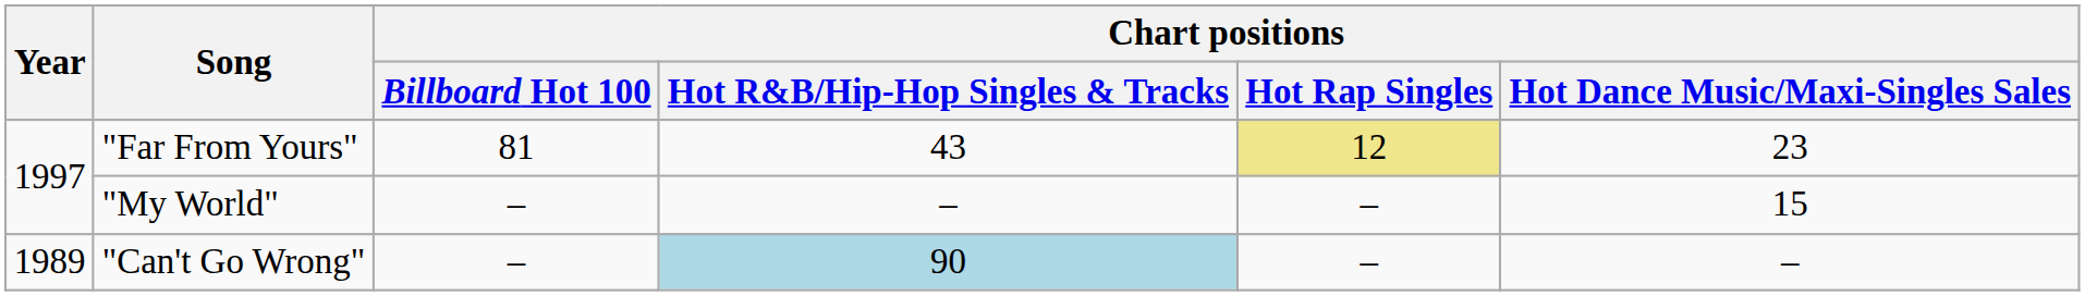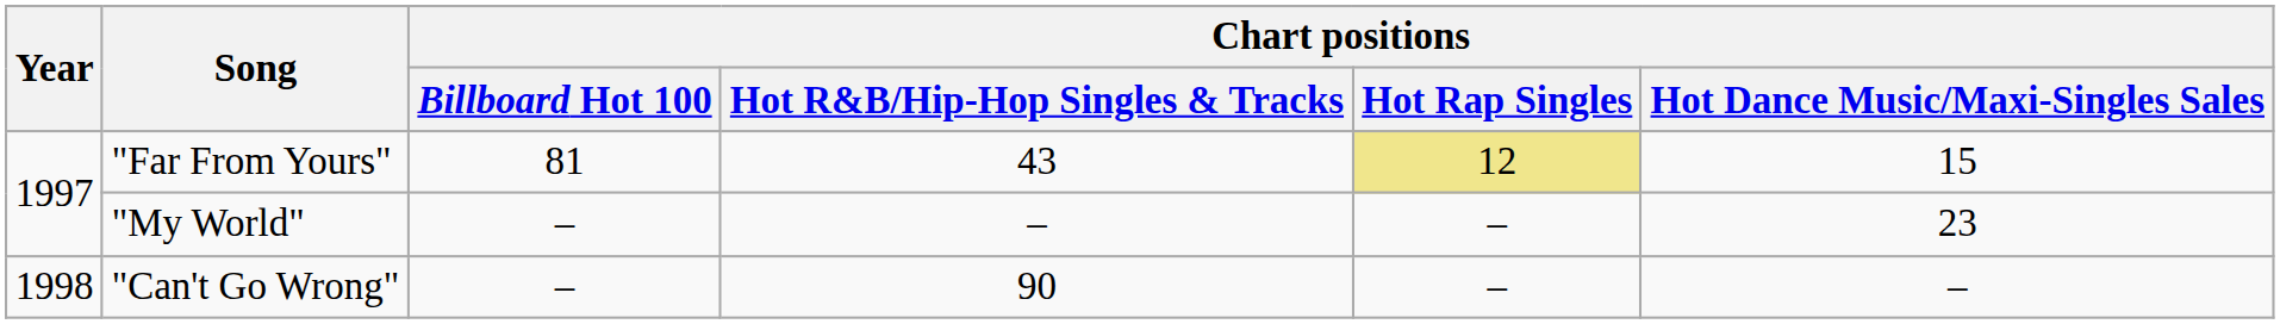"Far From Yours" | Chart positions / Hot Dance Music/Maxi-Singles Sales: 23 -> 15
"My World" | Chart positions / Hot Dance Music/Maxi-Singles Sales: 15 -> 23
"Can't Go Wrong" | Year: 1989 -> 1998
"Can't Go Wrong" | Chart positions / Hot R&B/Hip-Hop Singles & Tracks: lightblue background -> no background
